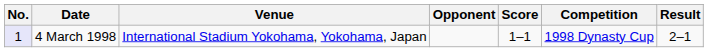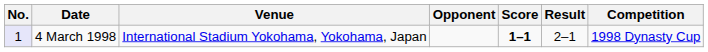columns swapped: Result <-> Competition
4 March 1998 | Score: normal -> bold
